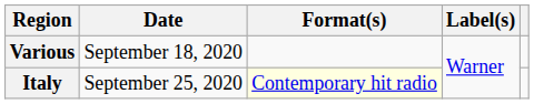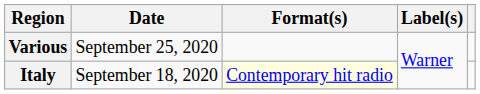Various | Date: September 18, 2020 -> September 25, 2020
Italy | Date: September 25, 2020 -> September 18, 2020
